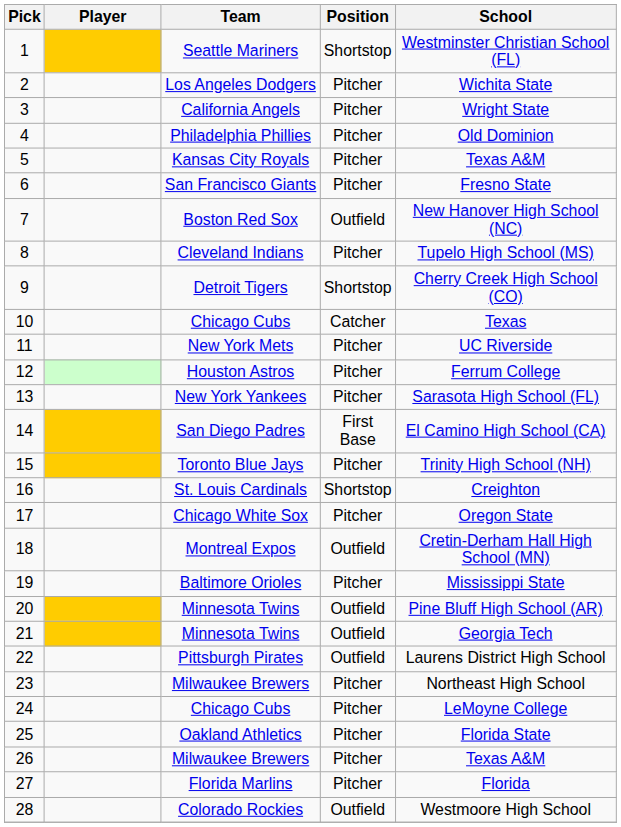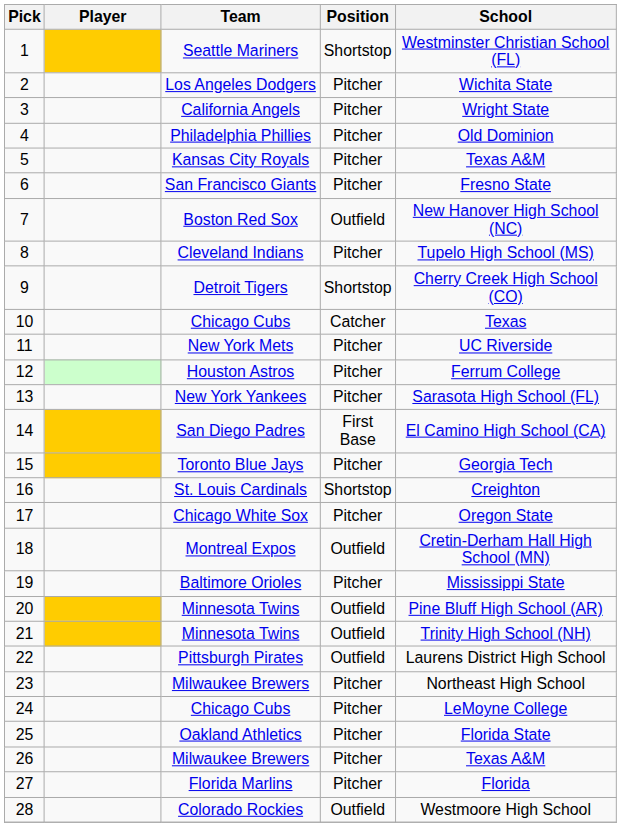15 | School: Trinity High School (NH) -> Georgia Tech
21 | School: Georgia Tech -> Trinity High School (NH)
